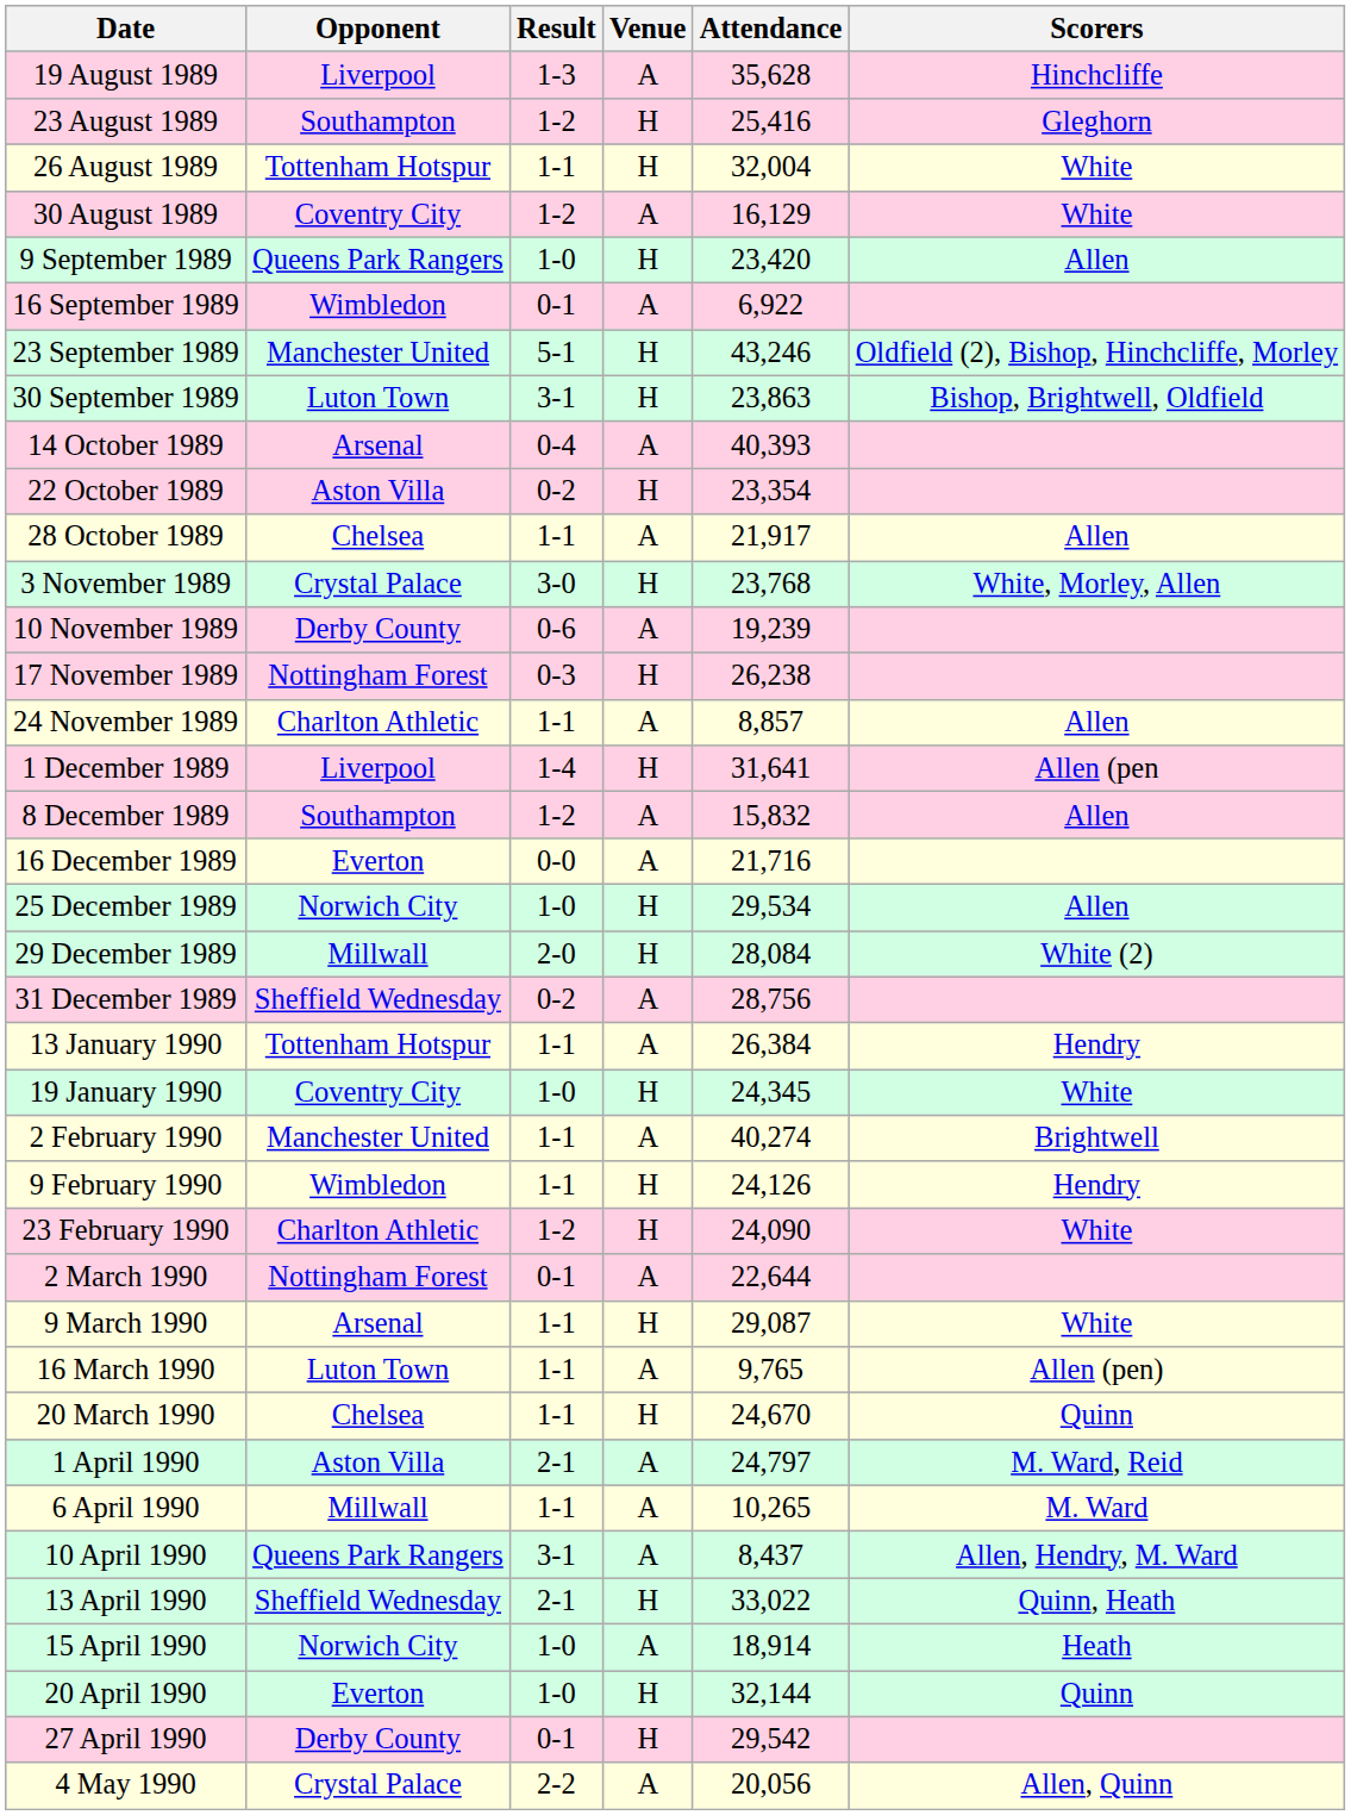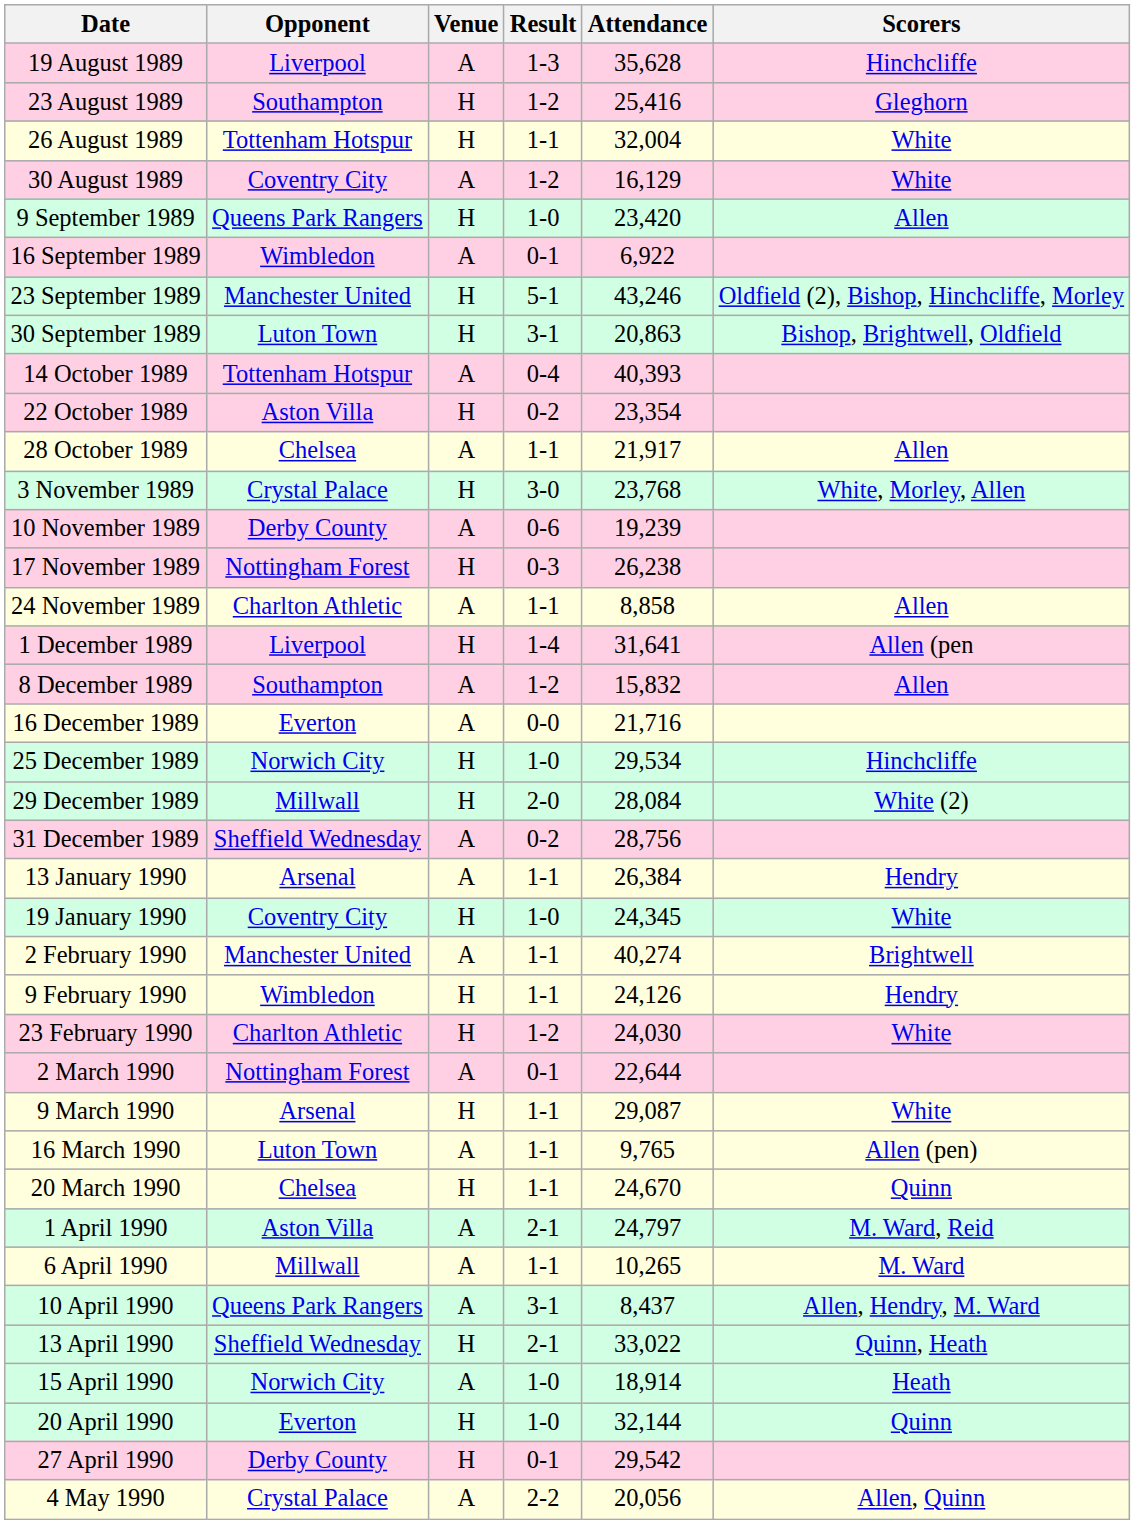columns swapped: Venue <-> Result
30 September 1989 | Attendance: 23,863 -> 20,863
14 October 1989 | Opponent: Arsenal -> Tottenham Hotspur
24 November 1989 | Attendance: 8,857 -> 8,858
25 December 1989 | Scorers: Allen -> Hinchcliffe
13 January 1990 | Opponent: Tottenham Hotspur -> Arsenal
23 February 1990 | Attendance: 24,090 -> 24,030
